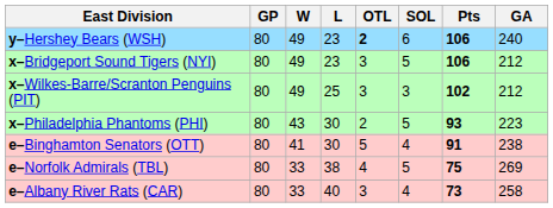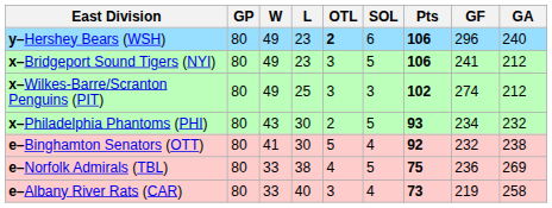+ column: GF | 296 | 241 | 274 | 234 | 232 | 236 | 219
x–Philadelphia Phantoms (PHI) | GA: 223 -> 232
e–Binghamton Senators (OTT) | Pts: 91 -> 92
